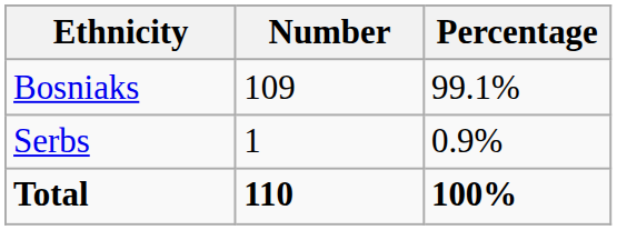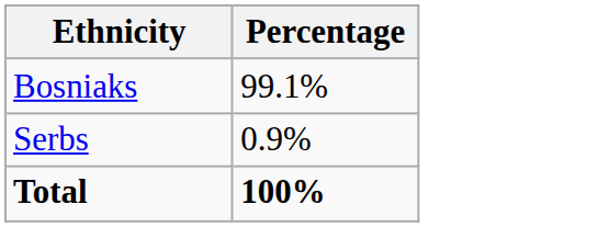- column: Number | 109 | 1 | 110
